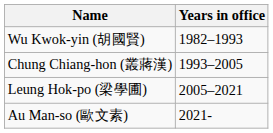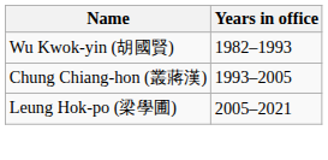- row: Au Man-so (歐文素) | 2021-
